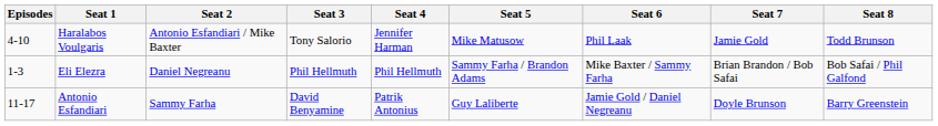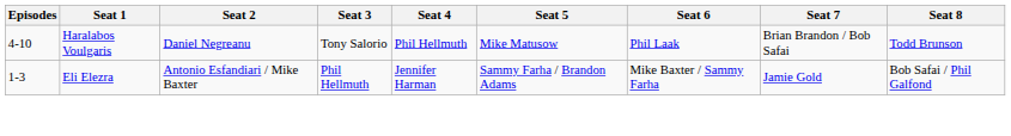Haralabos Voulgaris | Seat 2: Antonio Esfandiari / Mike Baxter -> Daniel Negreanu
Haralabos Voulgaris | Seat 4: Jennifer Harman -> Phil Hellmuth
Haralabos Voulgaris | Seat 7: Jamie Gold -> Brian Brandon / Bob Safai
Eli Elezra | Seat 2: Daniel Negreanu -> Antonio Esfandiari / Mike Baxter
Eli Elezra | Seat 4: Phil Hellmuth -> Jennifer Harman
Eli Elezra | Seat 7: Brian Brandon / Bob Safai -> Jamie Gold
- row: 11-17 | Antonio Esfandiari | Sammy Farha | David Benyamine | Patrik Antonius | Guy Laliberte | Jamie Gold / Daniel Negreanu | Doyle Brunson | Barry Greenstein
